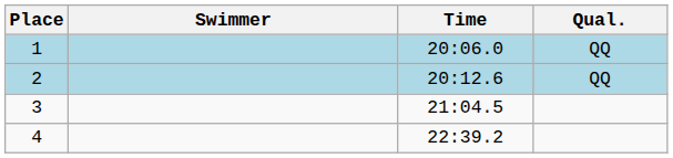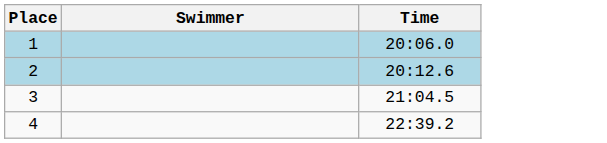- column: Qual. | QQ | QQ
